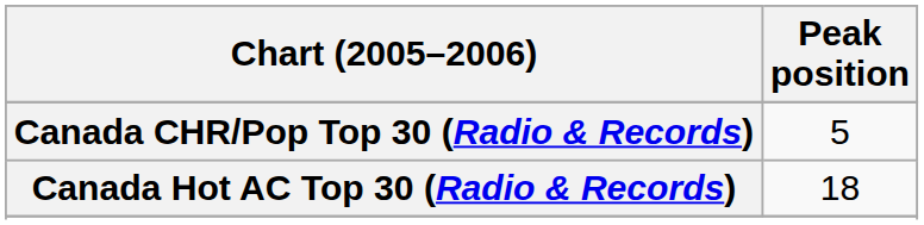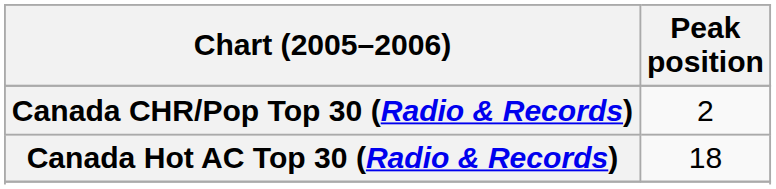Canada CHR/Pop Top 30 (Radio & Records) | Peak position: 5 -> 2
